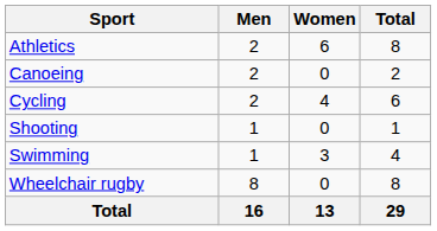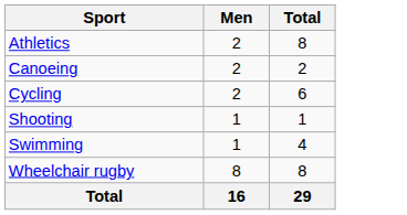- column: Women | 6 | 0 | 4 | 0 | 3 | 0 | 13
